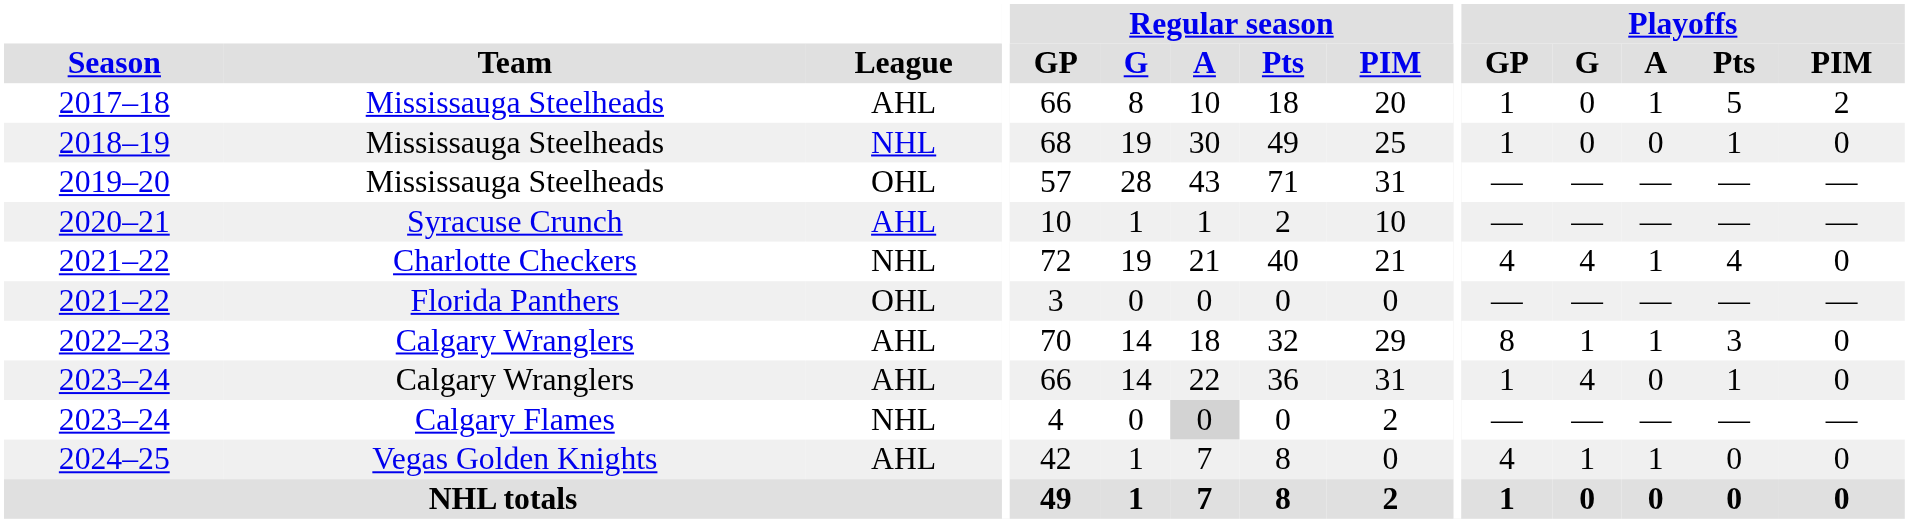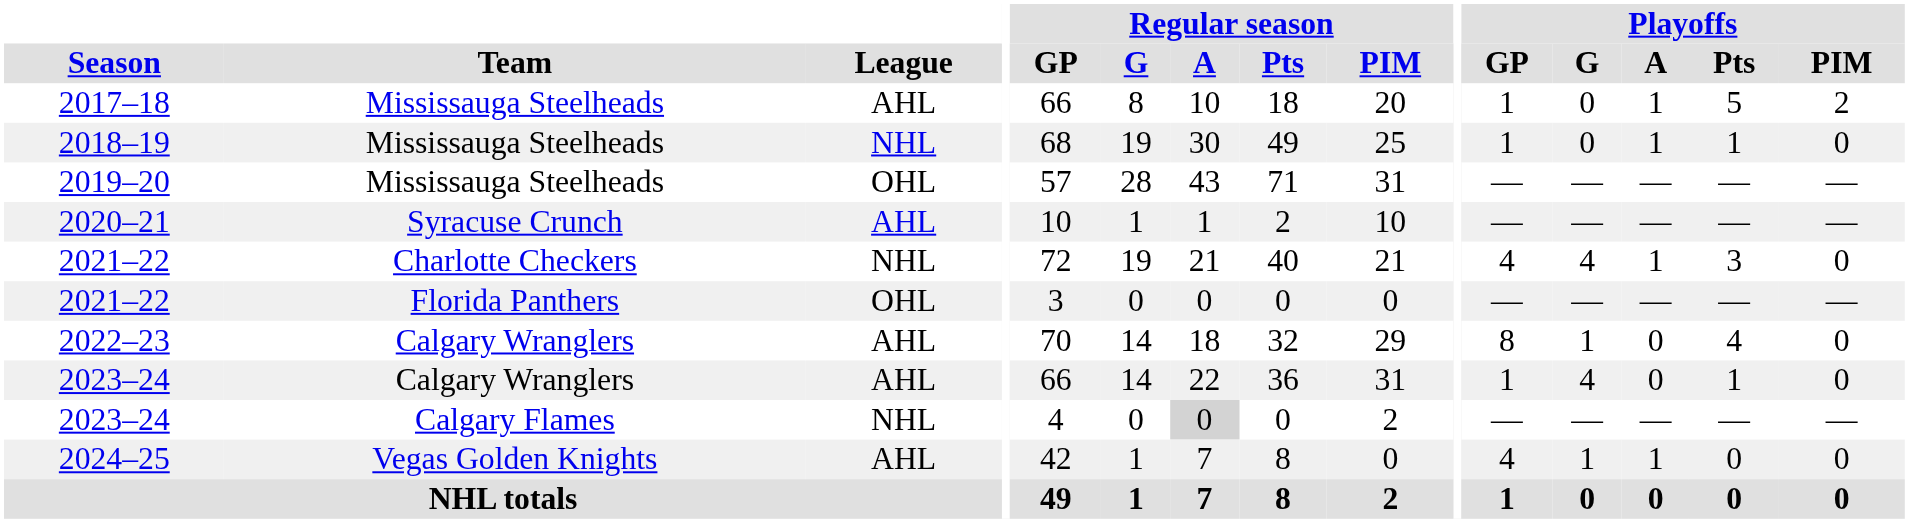2018–19 | Playoffs / A: 0 -> 1
2021–22 / Charlotte Checkers | Playoffs / Pts: 4 -> 3
2022–23 | Playoffs / A: 1 -> 0
2022–23 | Playoffs / Pts: 3 -> 4
